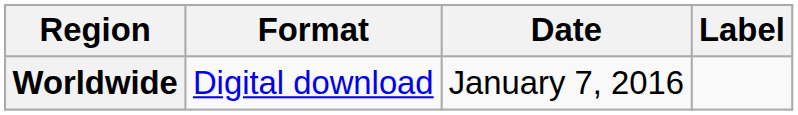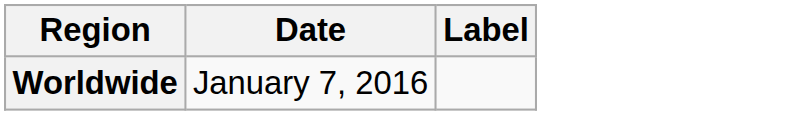- column: Format | Digital download
